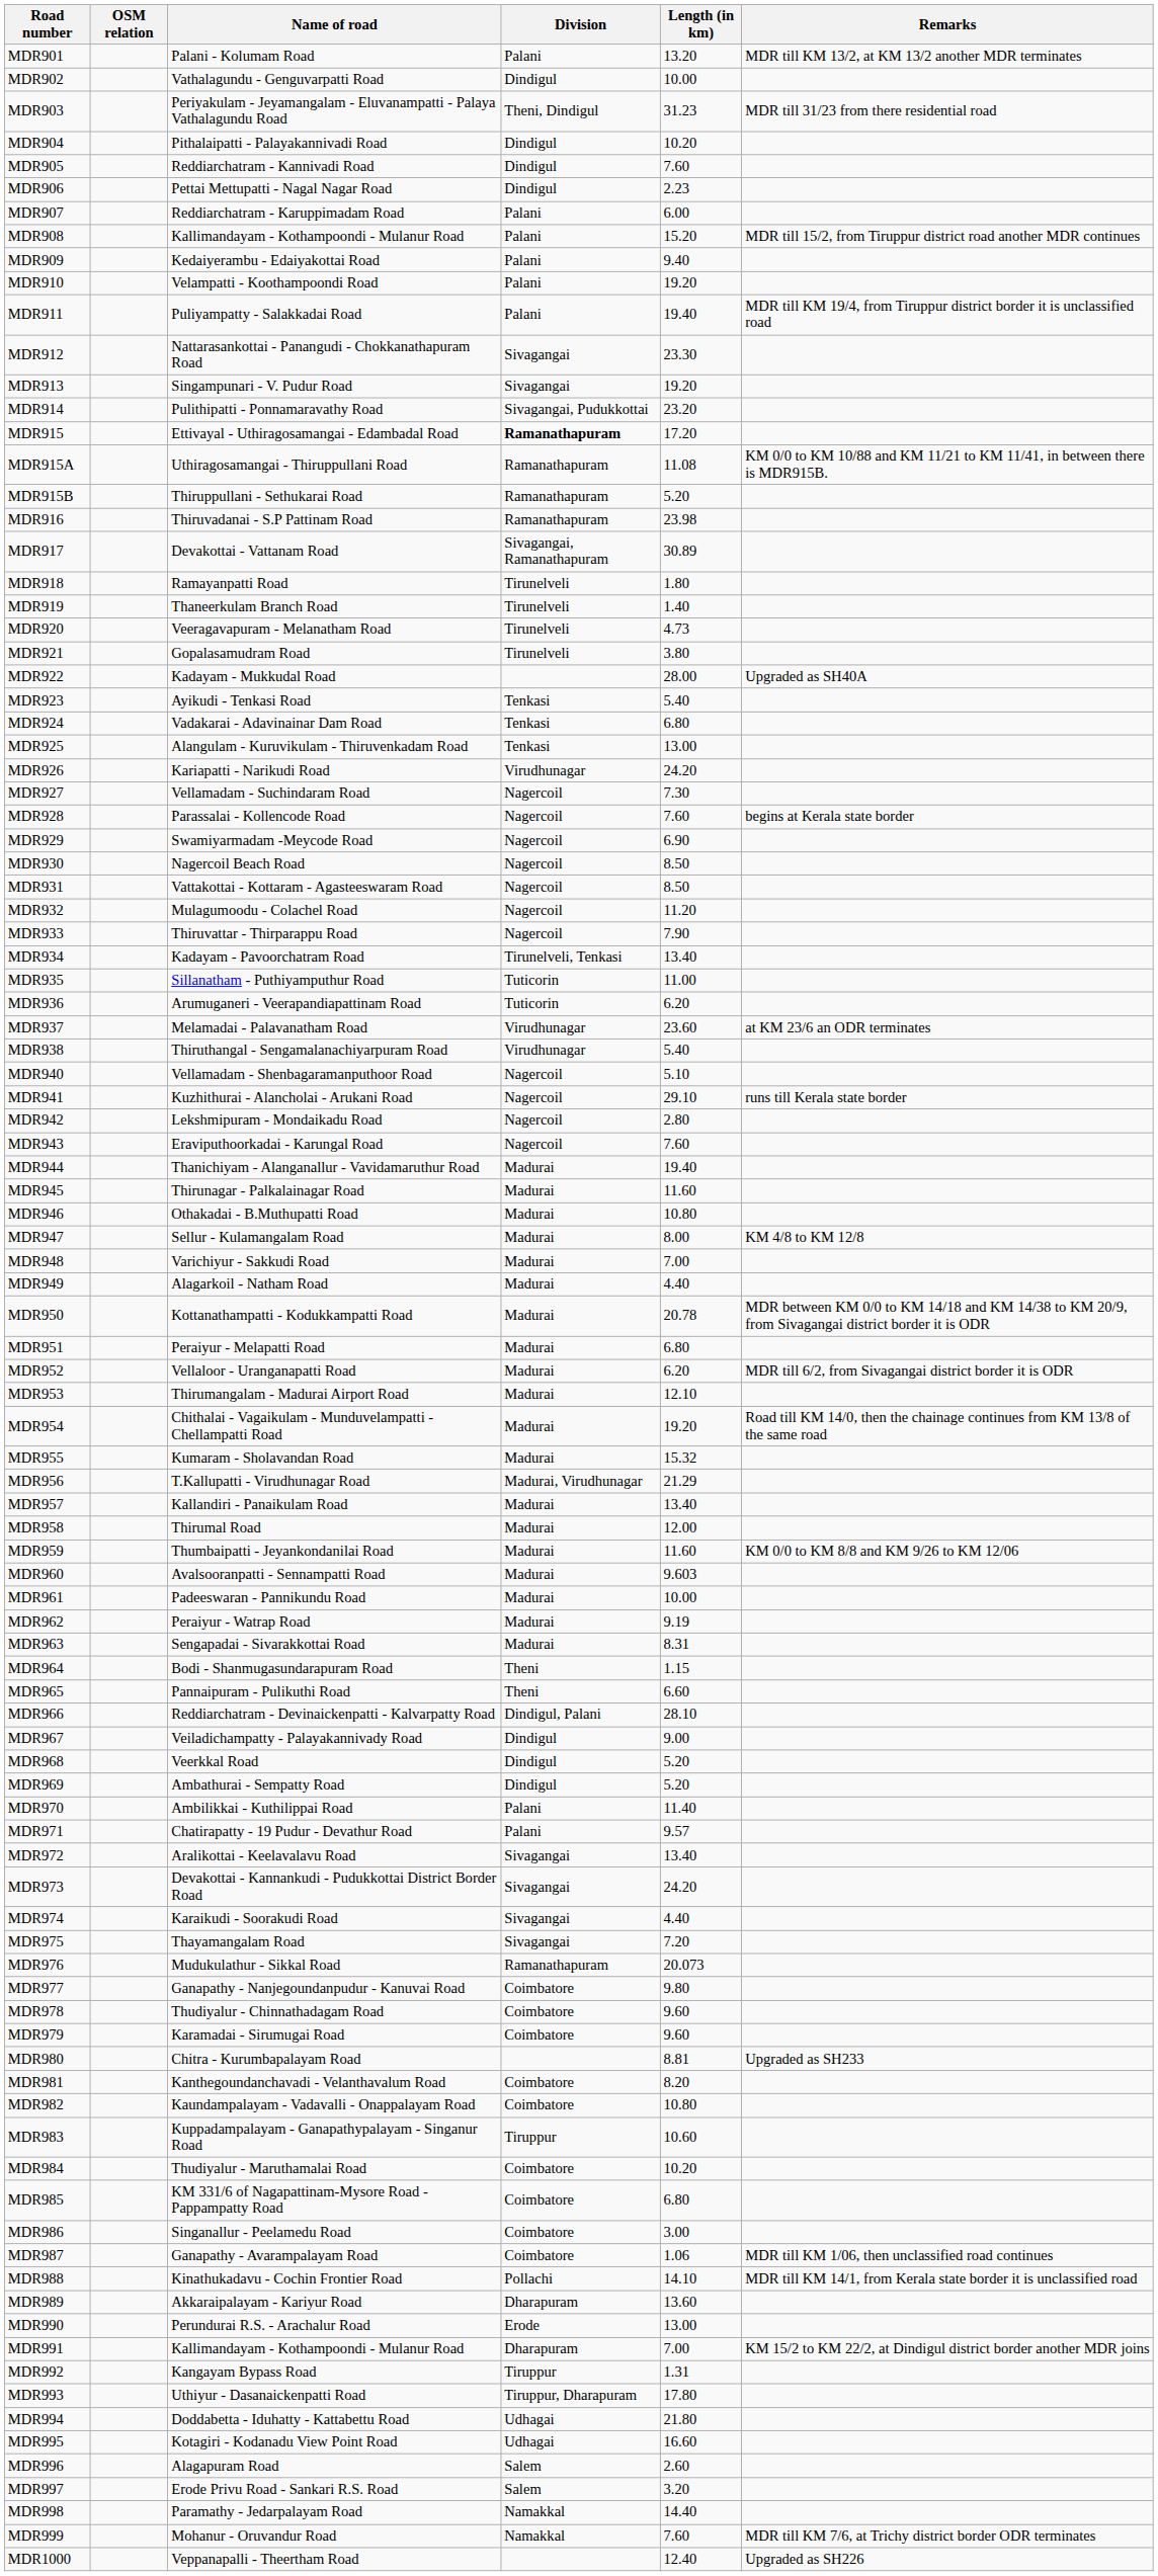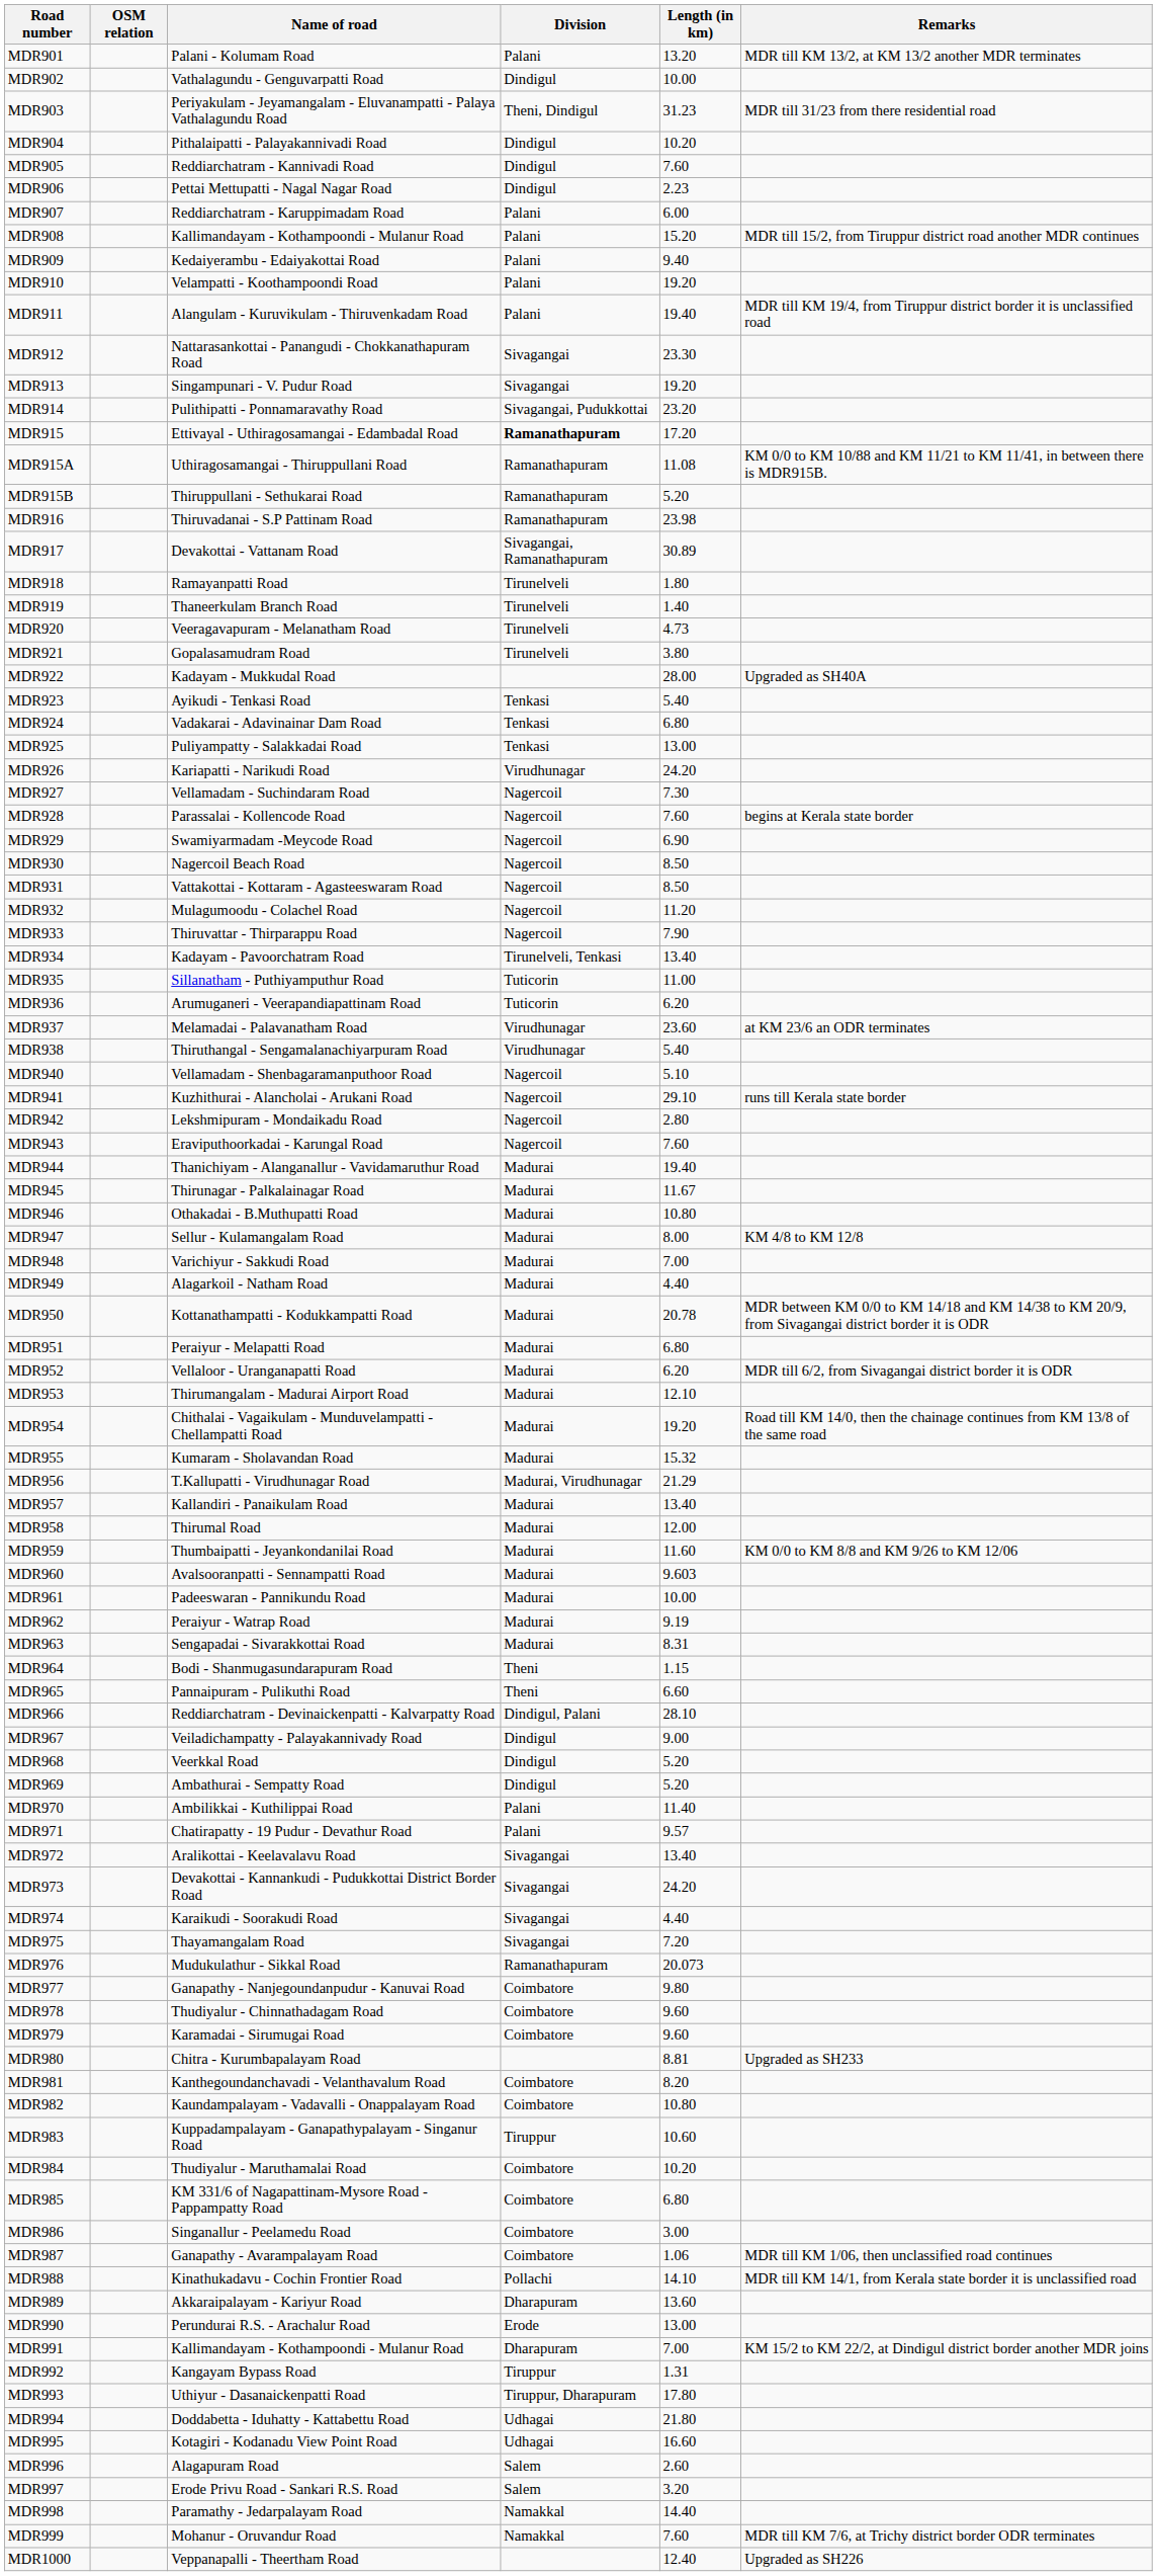MDR911 | Name of road: Puliyampatty - Salakkadai Road -> Alangulam - Kuruvikulam - Thiruvenkadam Road
MDR925 | Name of road: Alangulam - Kuruvikulam - Thiruvenkadam Road -> Puliyampatty - Salakkadai Road
MDR945 | Length (in km): 11.60 -> 11.67
